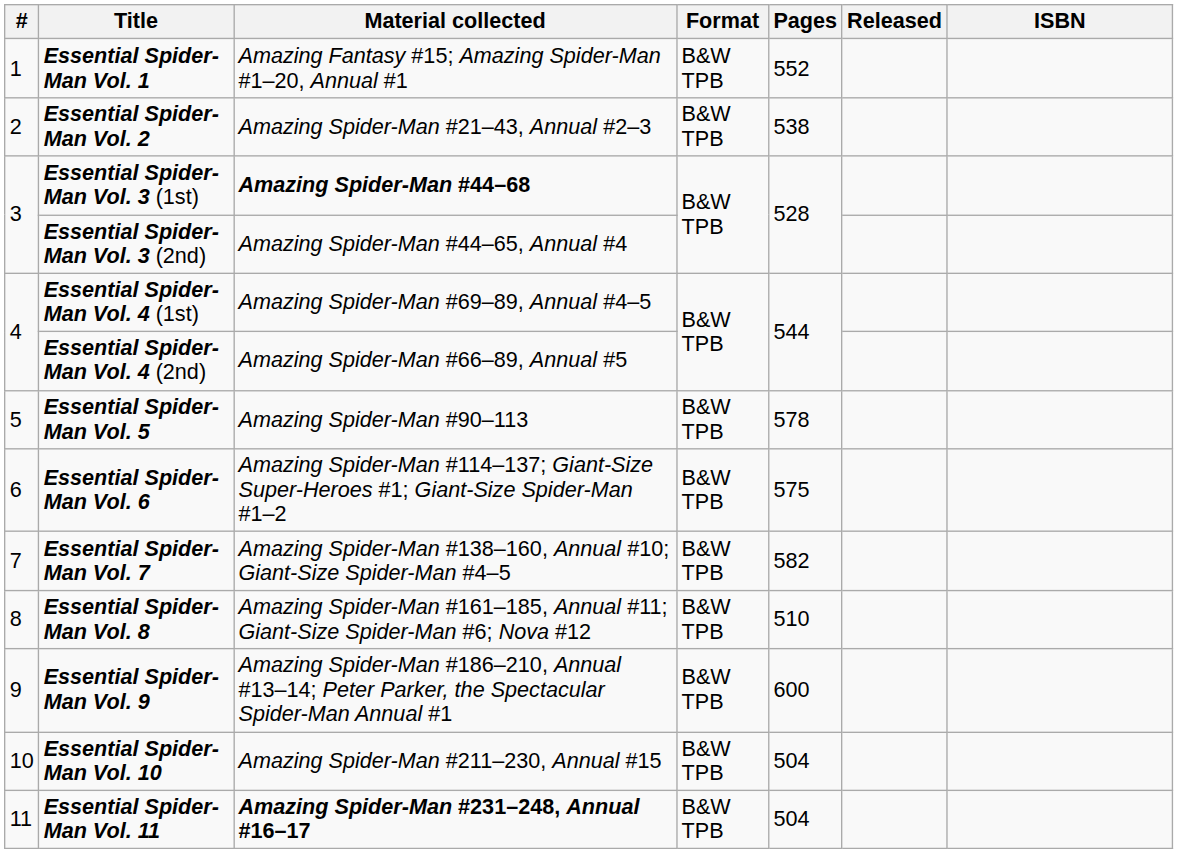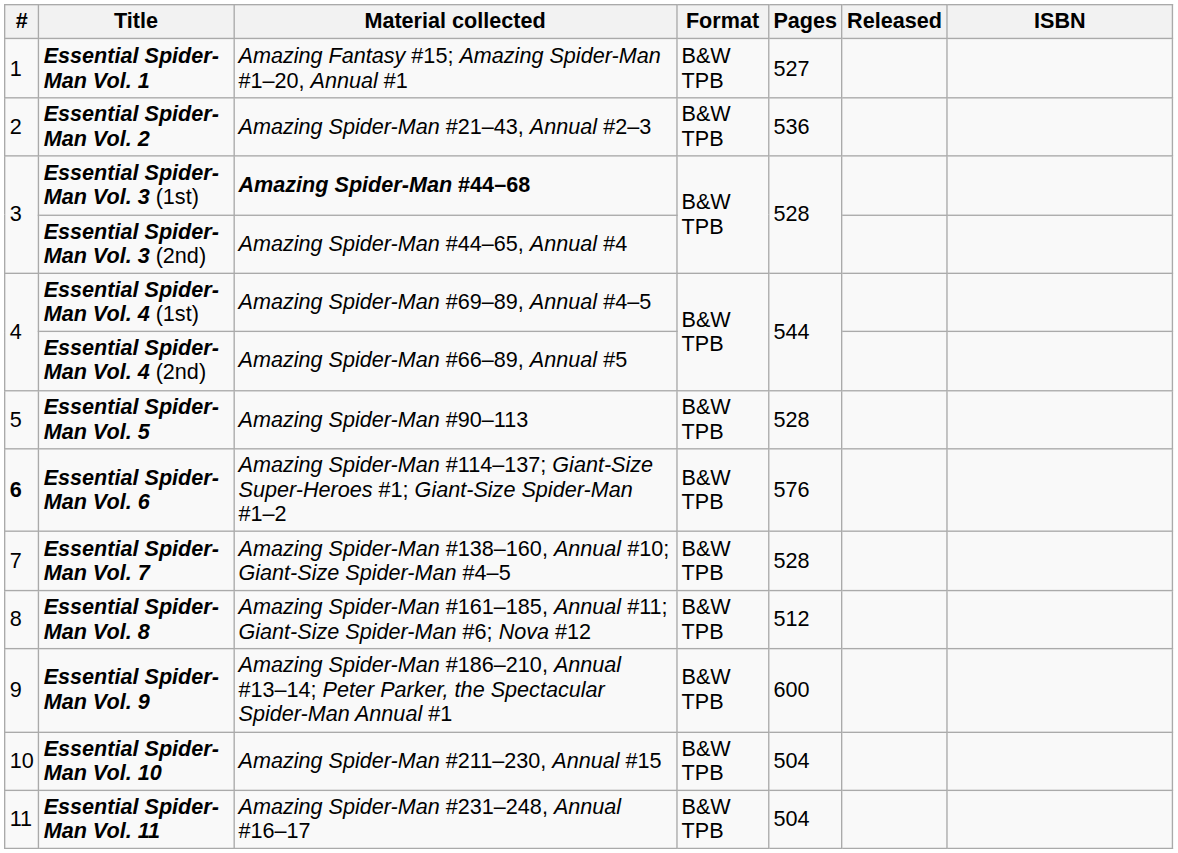Essential Spider-Man Vol. 1 | Pages: 552 -> 527
Essential Spider-Man Vol. 2 | Pages: 538 -> 536
Essential Spider-Man Vol. 5 | Pages: 578 -> 528
Essential Spider-Man Vol. 6 | #: normal -> bold
Essential Spider-Man Vol. 6 | Pages: 575 -> 576
Essential Spider-Man Vol. 7 | Pages: 582 -> 528
Essential Spider-Man Vol. 8 | Pages: 510 -> 512
Essential Spider-Man Vol. 11 | Material collected: bold -> normal
